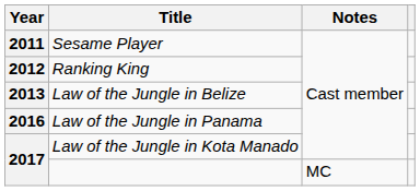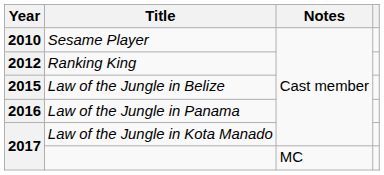Sesame Player | Year: 2011 -> 2010
Law of the Jungle in Belize | Year: 2013 -> 2015
